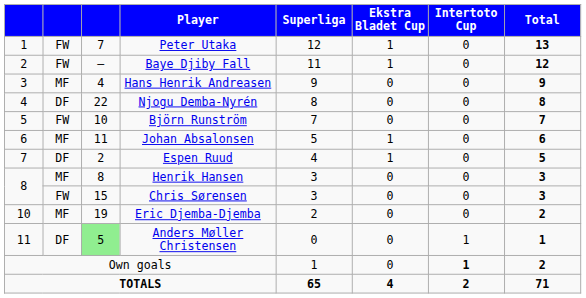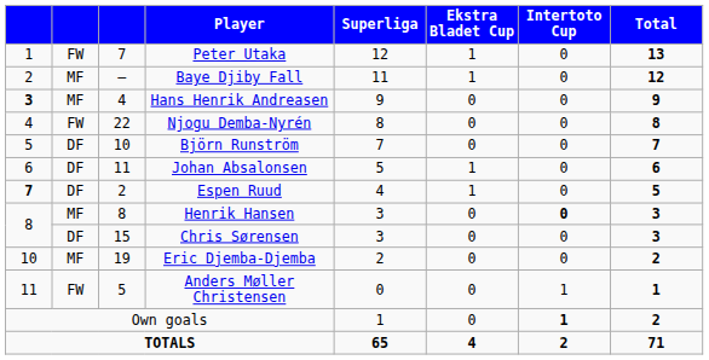Baye Djiby Fall | column 2: FW -> MF
Hans Henrik Andreasen | column 1: normal -> bold
Njogu Demba-Nyrén | column 2: DF -> FW
Björn Runström | column 2: FW -> DF
Johan Absalonsen | column 2: MF -> DF
Espen Ruud | column 1: normal -> bold
Henrik Hansen | Intertoto Cup: normal -> bold
Chris Sørensen | column 2: FW -> DF
Anders Møller Christensen | column 2: DF -> FW
Anders Møller Christensen | column 3: lightgreen background -> no background
